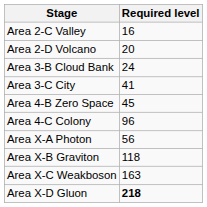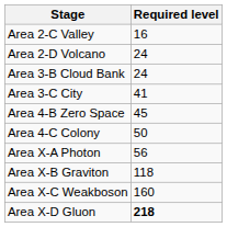Area 2-D Volcano | Required level: 20 -> 24
Area 4-C Colony | Required level: 96 -> 50
Area X-C Weakboson | Required level: 163 -> 160
